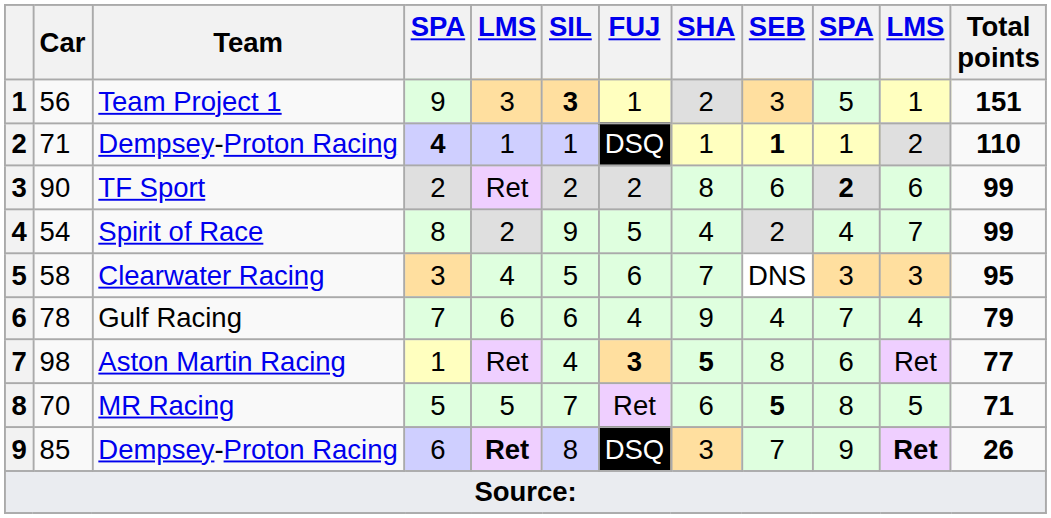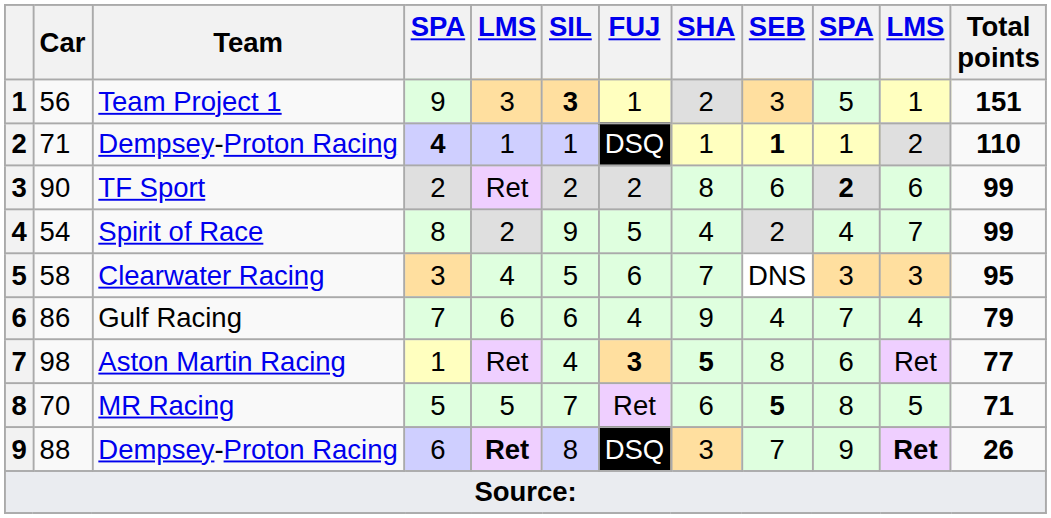Gulf Racing | Car: 78 -> 86
9 / Dempsey-Proton Racing | Car: 85 -> 88
